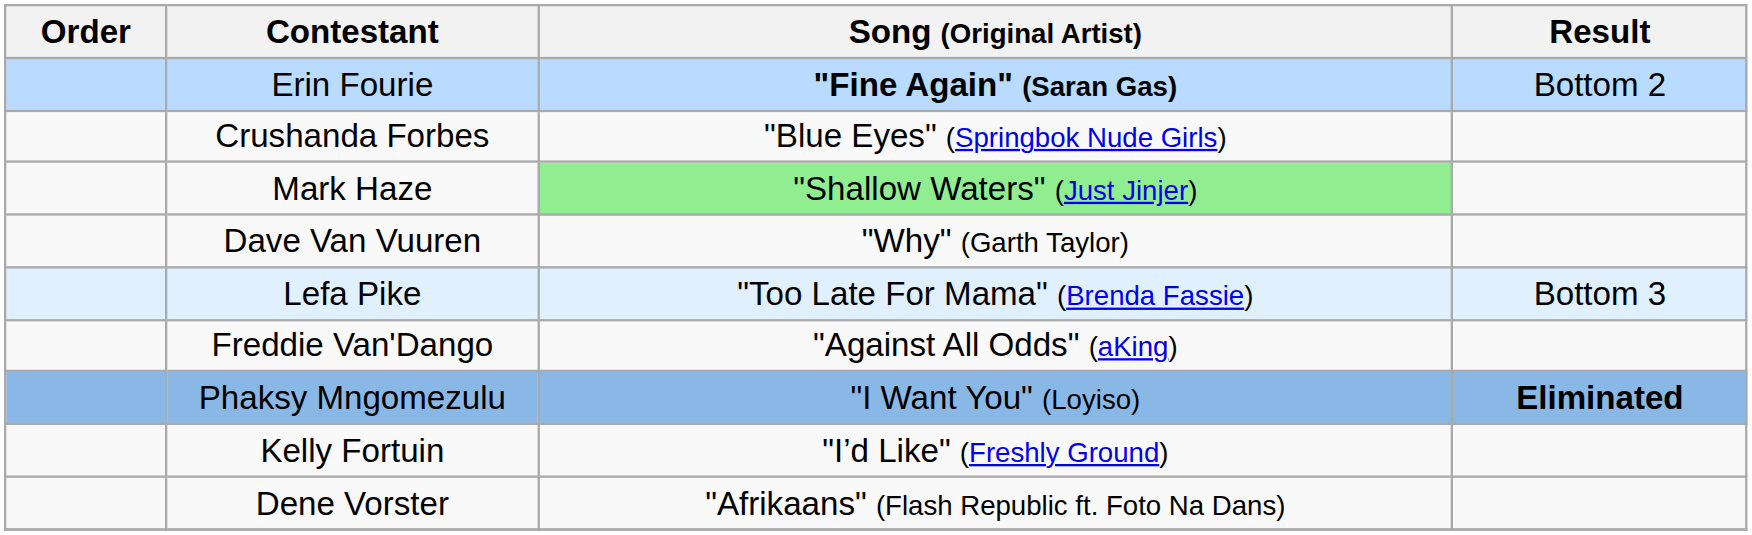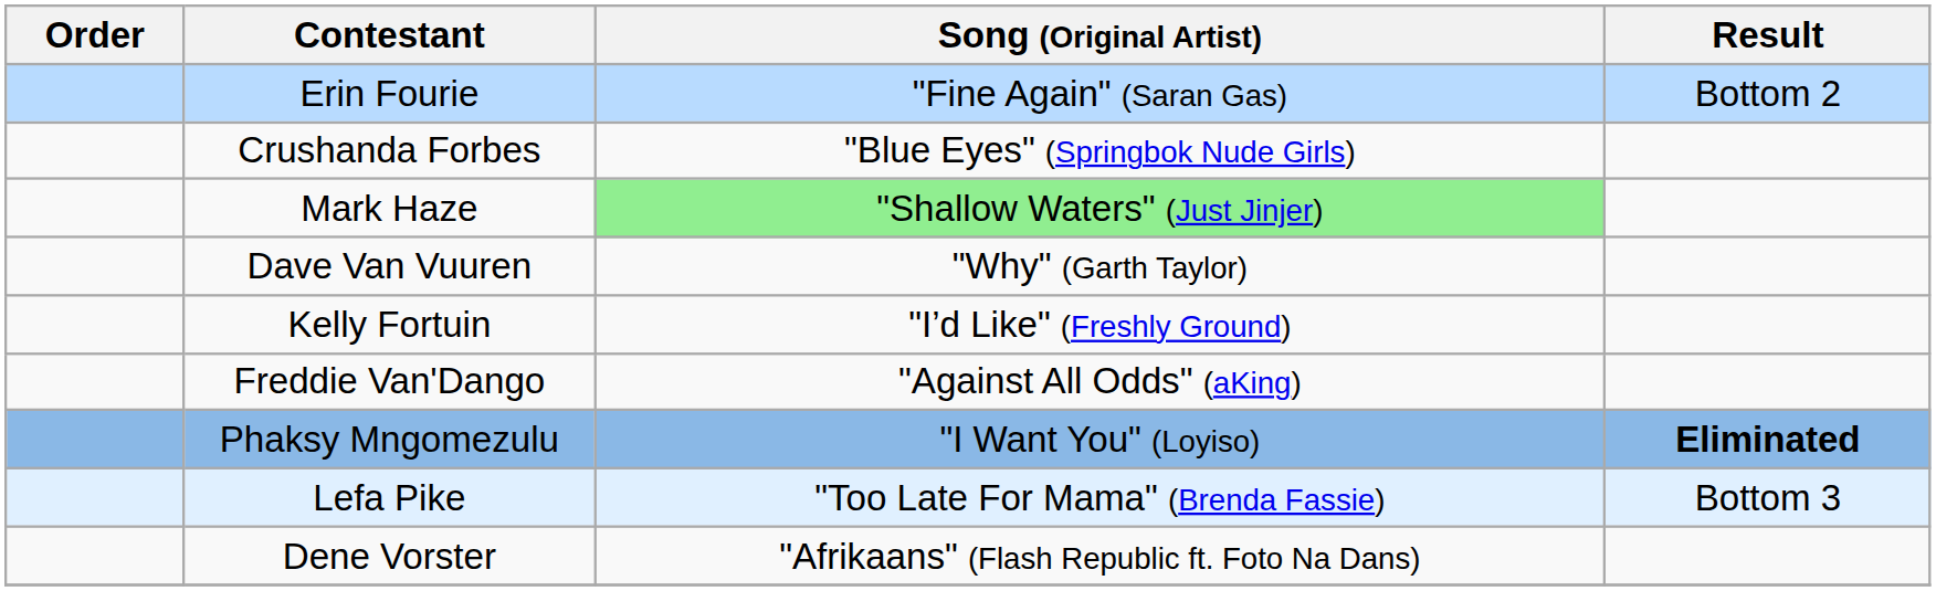Erin Fourie | Song (Original Artist): bold -> normal
rows swapped: Lefa Pike <-> Kelly Fortuin
